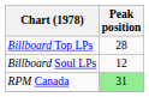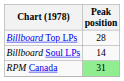Billboard Soul LPs | Peak position: 12 -> 14
